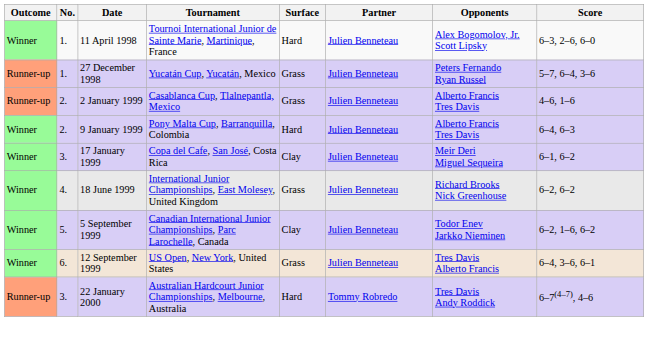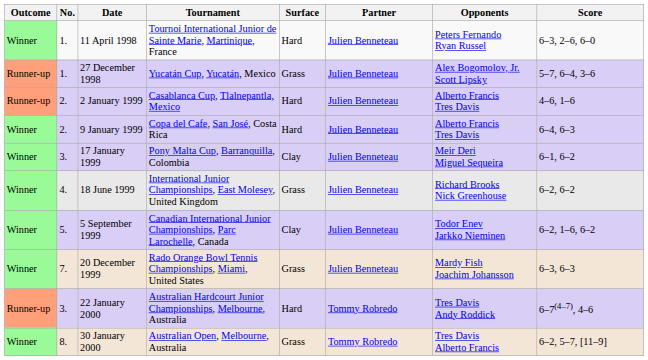11 April 1998 | Opponents: Alex Bogomolov, Jr. Scott Lipsky -> Peters Fernando Ryan Russel
27 December 1998 | Opponents: Peters Fernando Ryan Russel -> Alex Bogomolov, Jr. Scott Lipsky
2 January 1999 | Surface: Grass -> Hard
9 January 1999 | Tournament: Pony Malta Cup, Barranquilla, Colombia -> Copa del Cafe, San José, Costa Rica
17 January 1999 | Tournament: Copa del Cafe, San José, Costa Rica -> Pony Malta Cup, Barranquilla, Colombia
- row: Winner | 6. | 12 September 1999 | US Open, New York, United States | Grass | Julien Benneteau | Tres Davis Alberto Francis | 6–4, 3–6, 6–1
+ row: Winner | 7. | 20 December 1999 | Rado Orange Bowl Tennis Championships, Miami, United States | Grass | Julien Benneteau | Mardy Fish Joachim Johansson | 6–3, 6–3
+ row: Winner | 8. | 30 January 2000 | Australian Open, Melbourne, Australia | Grass | Tommy Robredo | Tres Davis Alberto Francis | 6–2, 5–7, [11–9]
